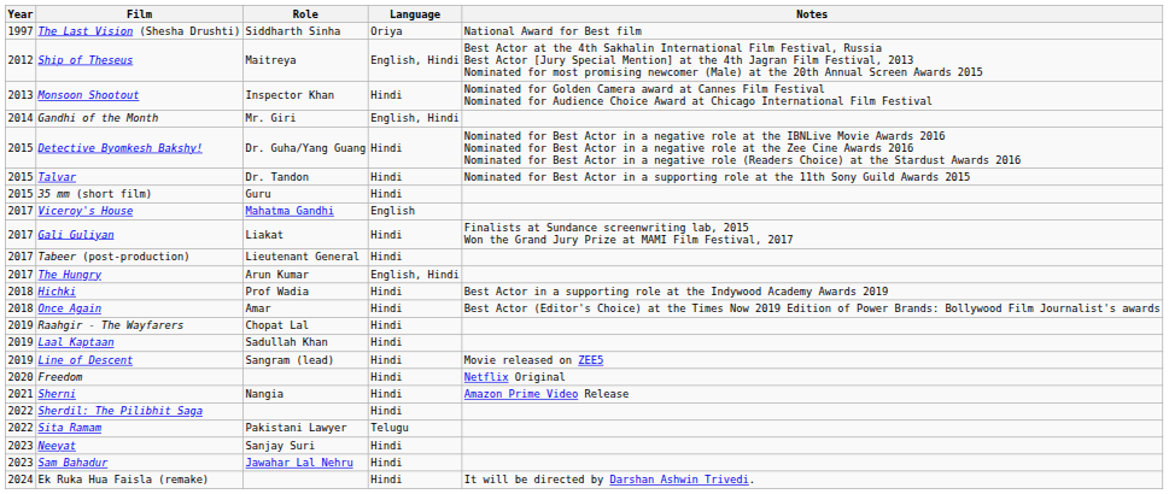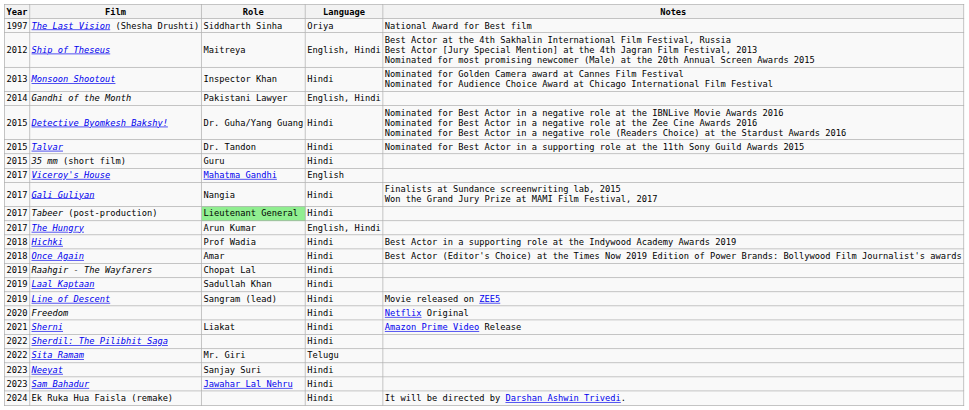Gandhi of the Month | Role: Mr. Giri -> Pakistani Lawyer
Gali Guliyan | Role: Liakat -> Nangia
Tabeer (post-production) | Role: no background -> lightgreen background
Sherni | Role: Nangia -> Liakat
Sita Ramam | Role: Pakistani Lawyer -> Mr. Giri
